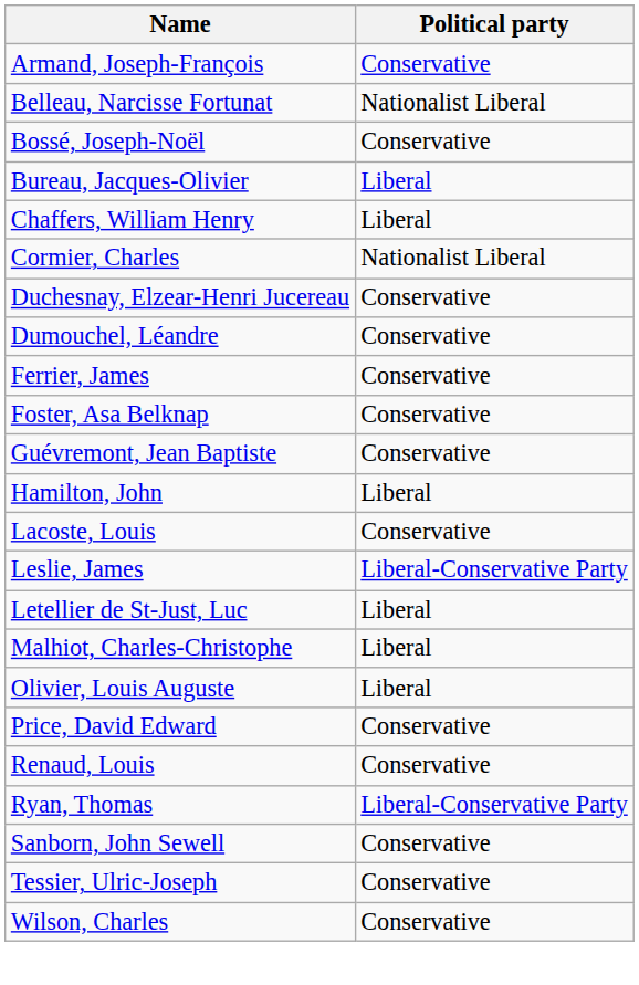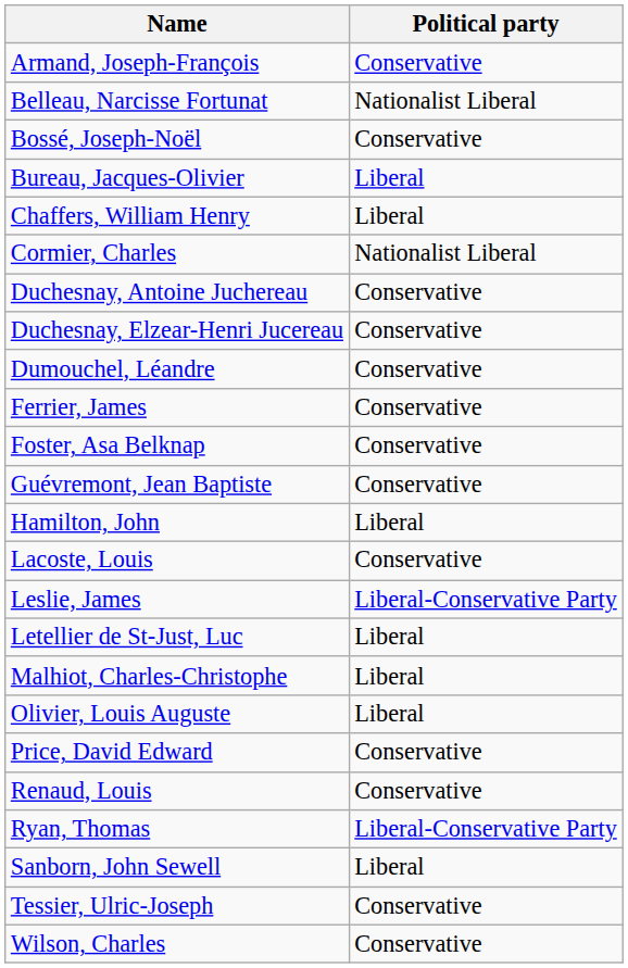+ row: Duchesnay, Antoine Juchereau | Conservative
Sanborn, John Sewell | Political party: Conservative -> Liberal
